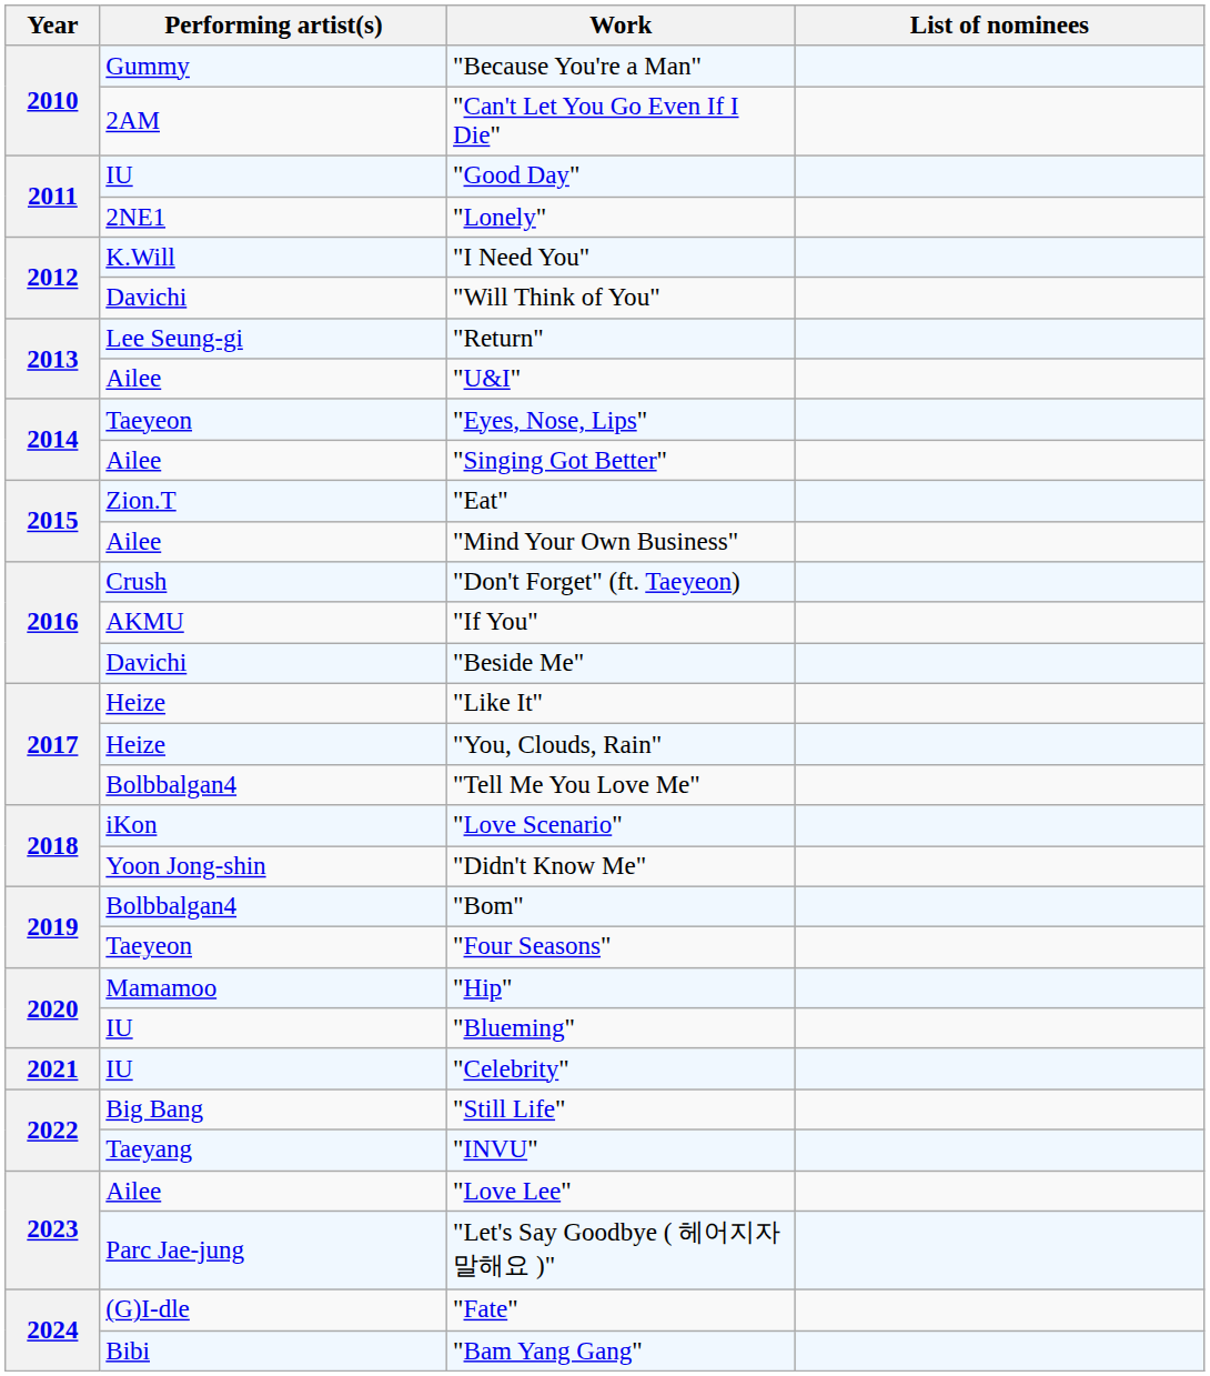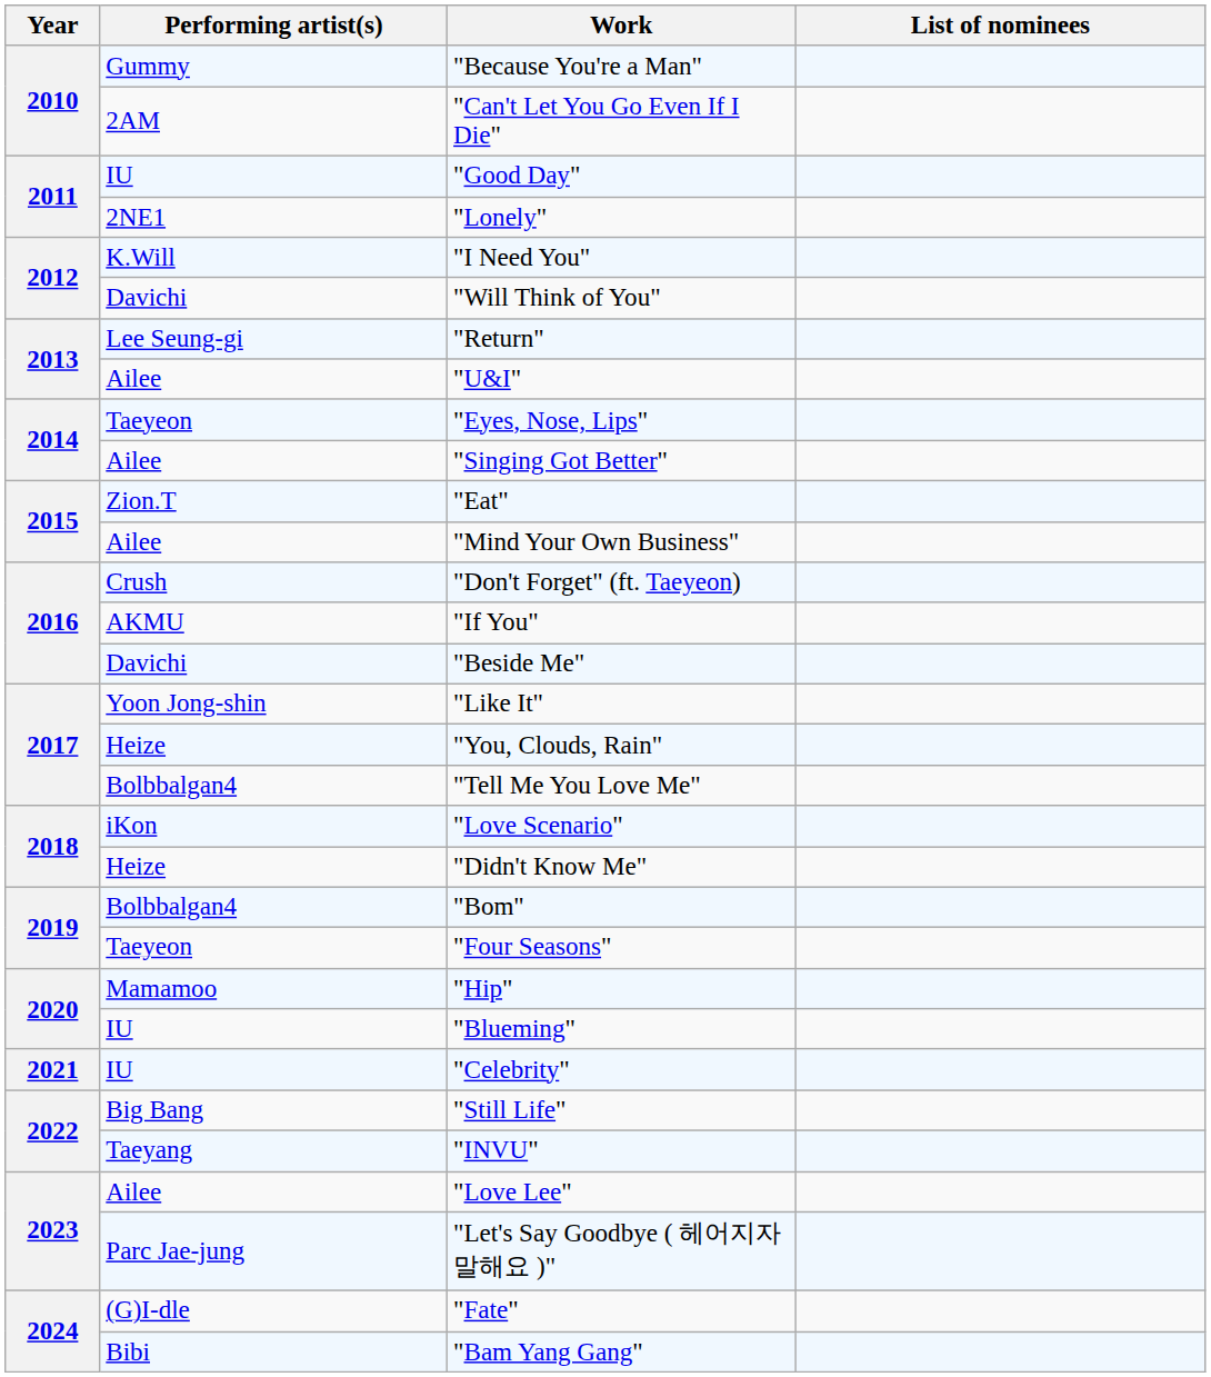"Like It" | Performing artist(s): Heize -> Yoon Jong-shin
"Didn't Know Me" | Performing artist(s): Yoon Jong-shin -> Heize
